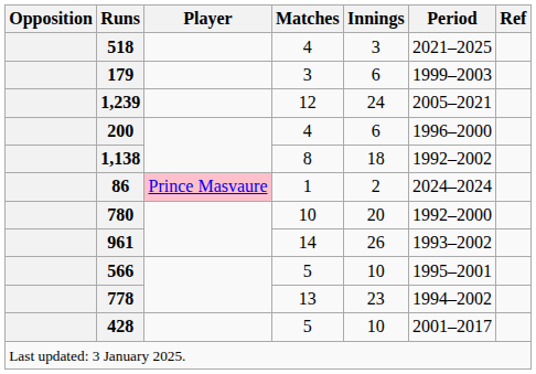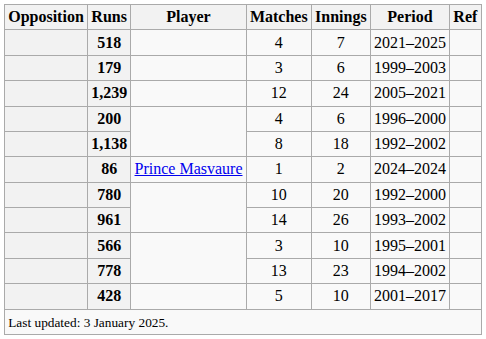518 | Innings: 3 -> 7
86 | Player: pink background -> no background
566 | Matches: 5 -> 3
